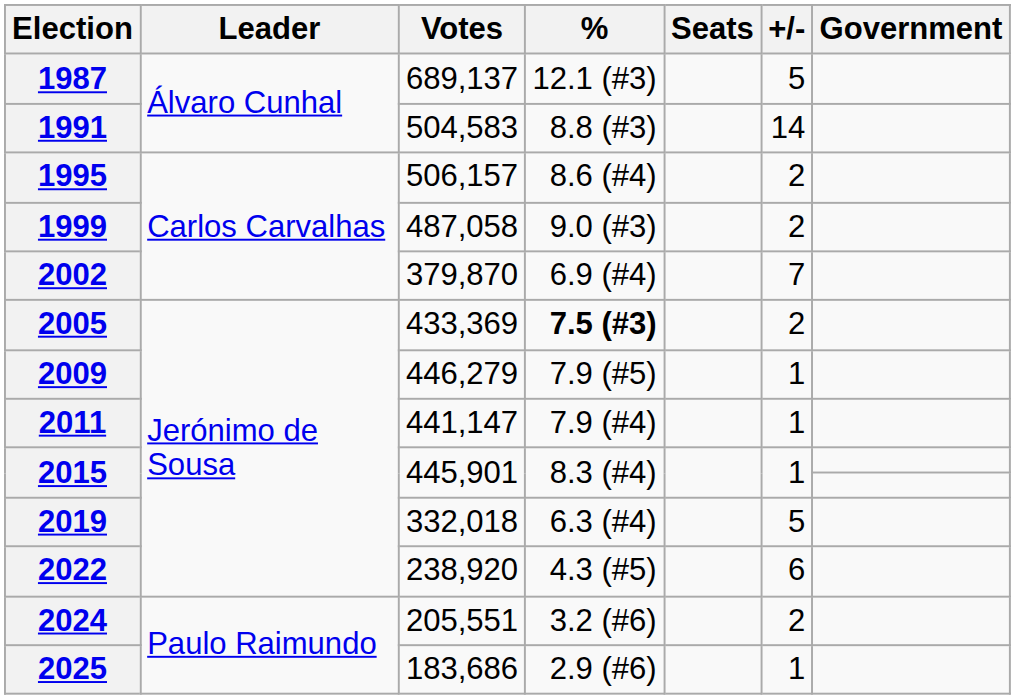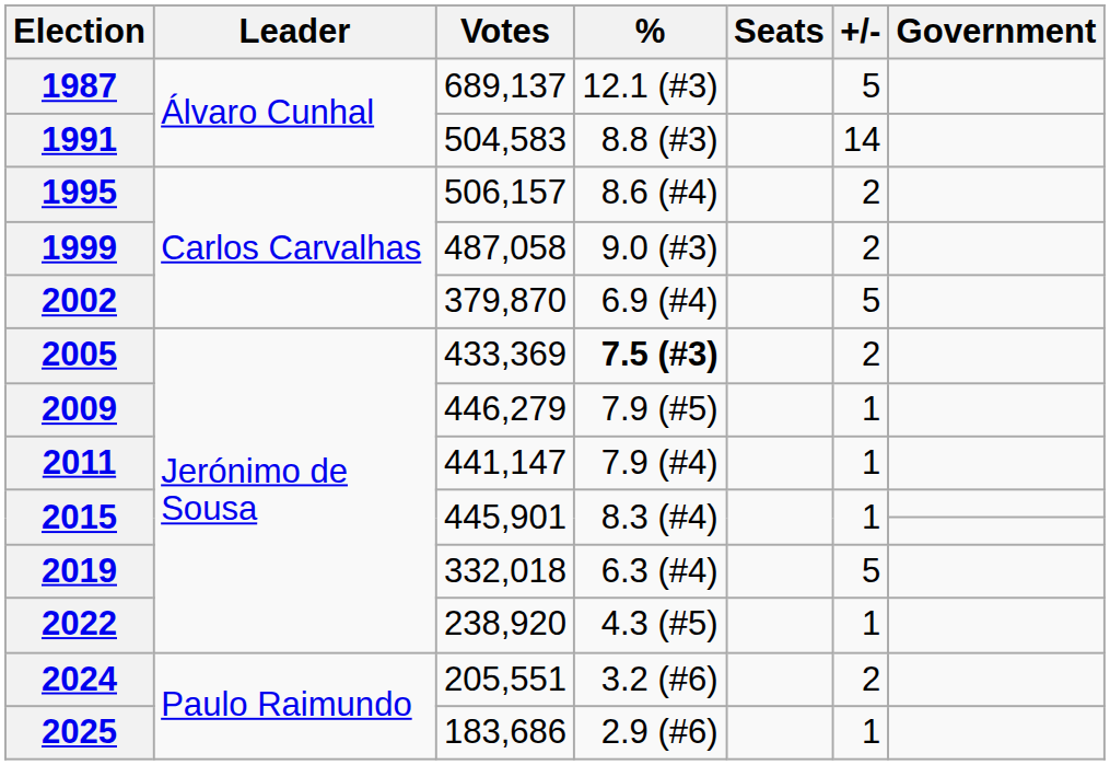2002 | +/-: 7 -> 5
2022 | +/-: 6 -> 1
